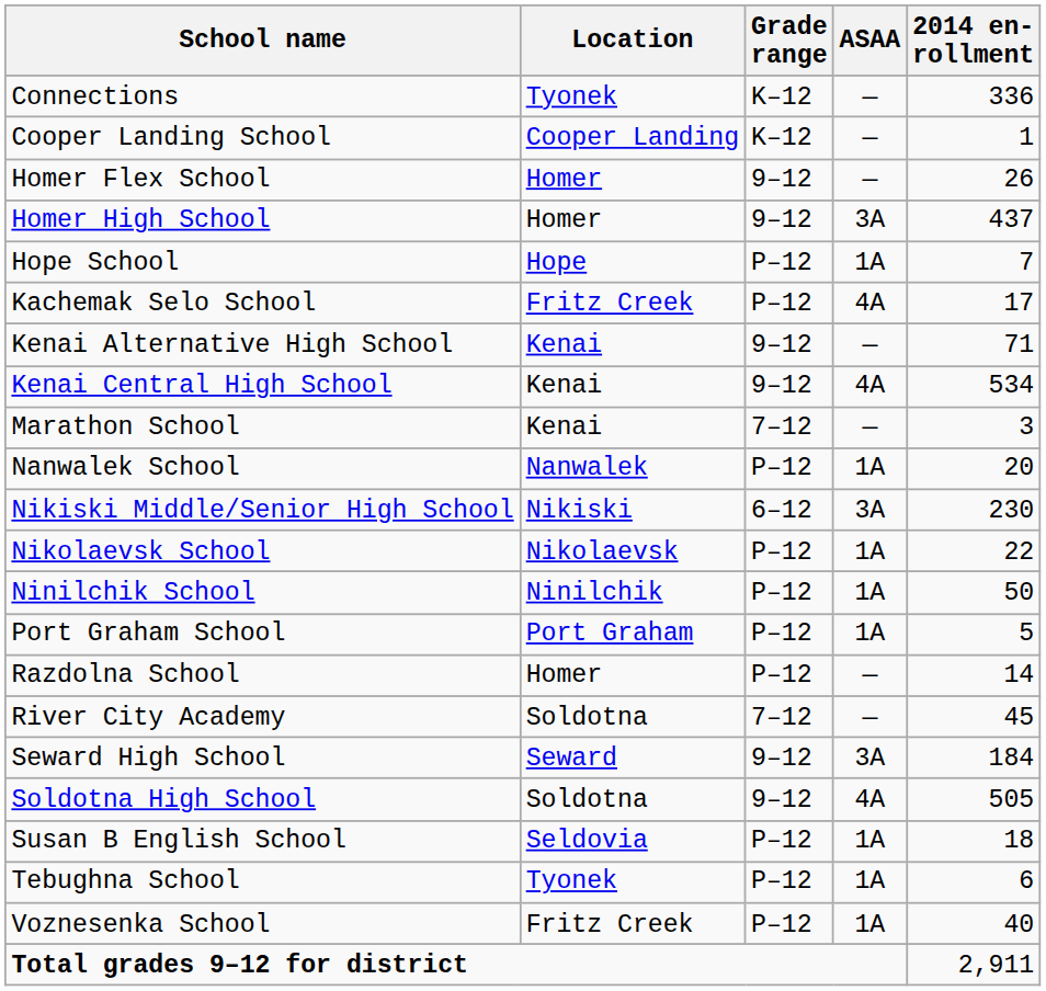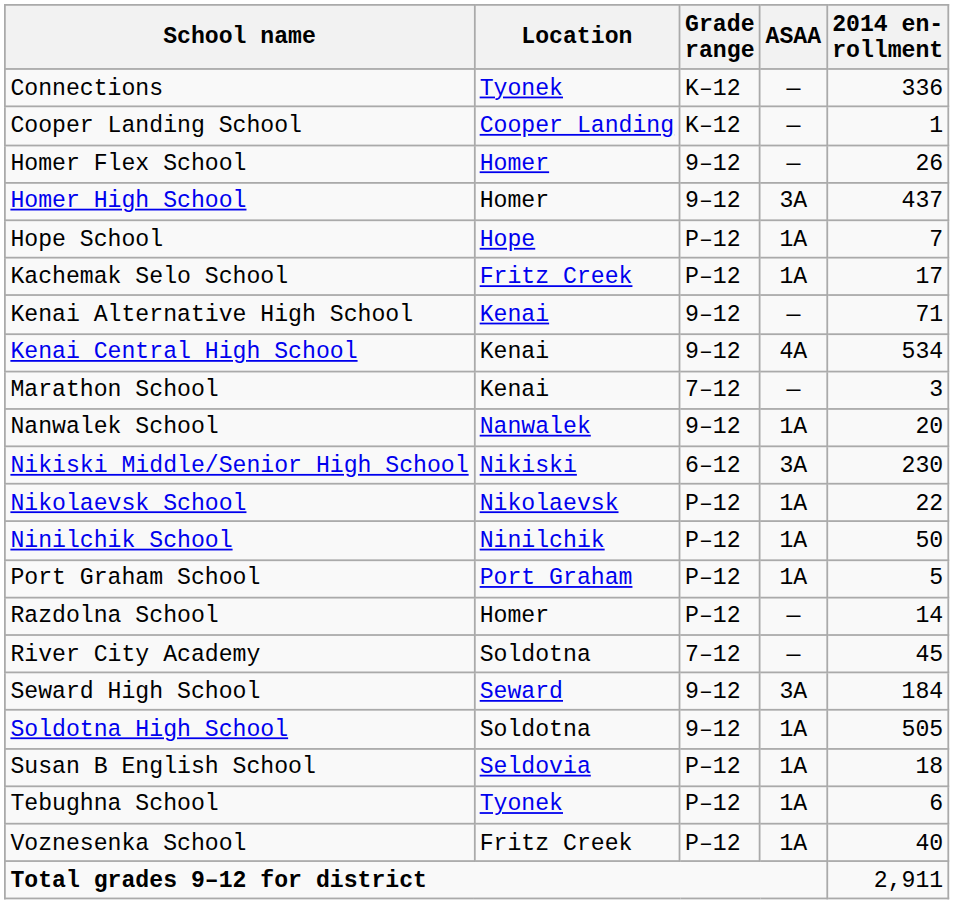Kachemak Selo School | ASAA: 4A -> 1A
Nanwalek School | Grade range: P–12 -> 9–12
Soldotna High School | ASAA: 4A -> 1A
